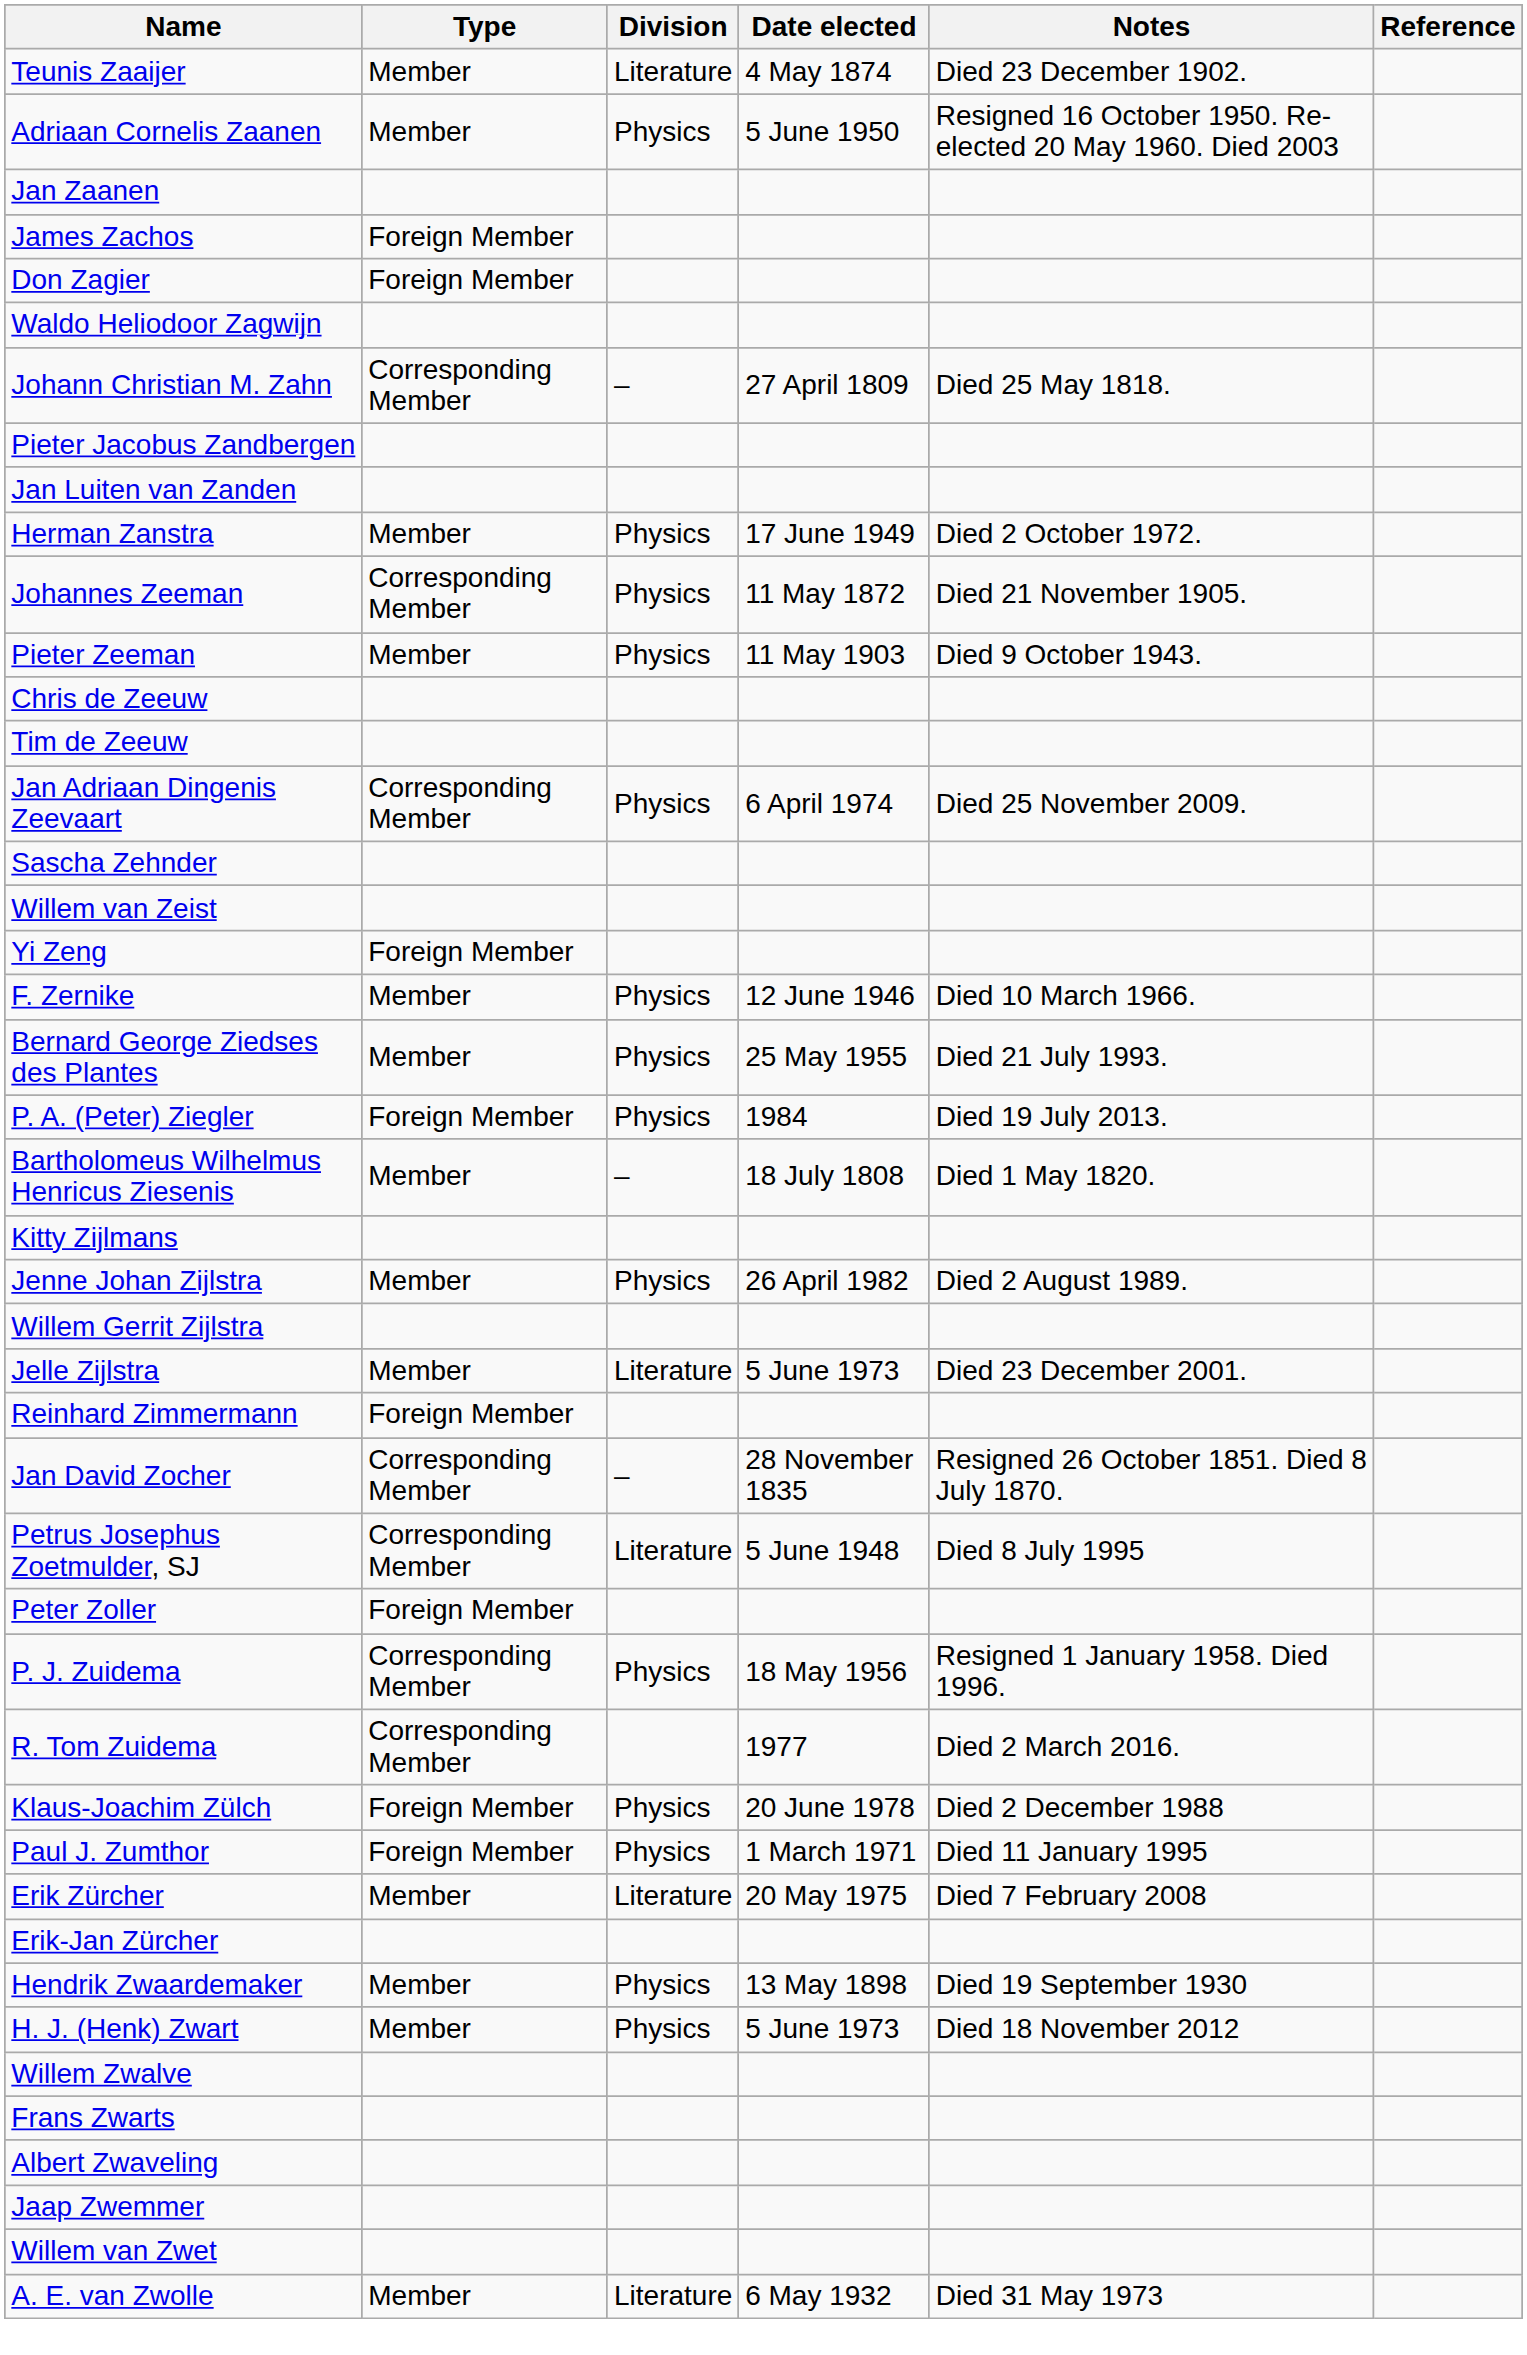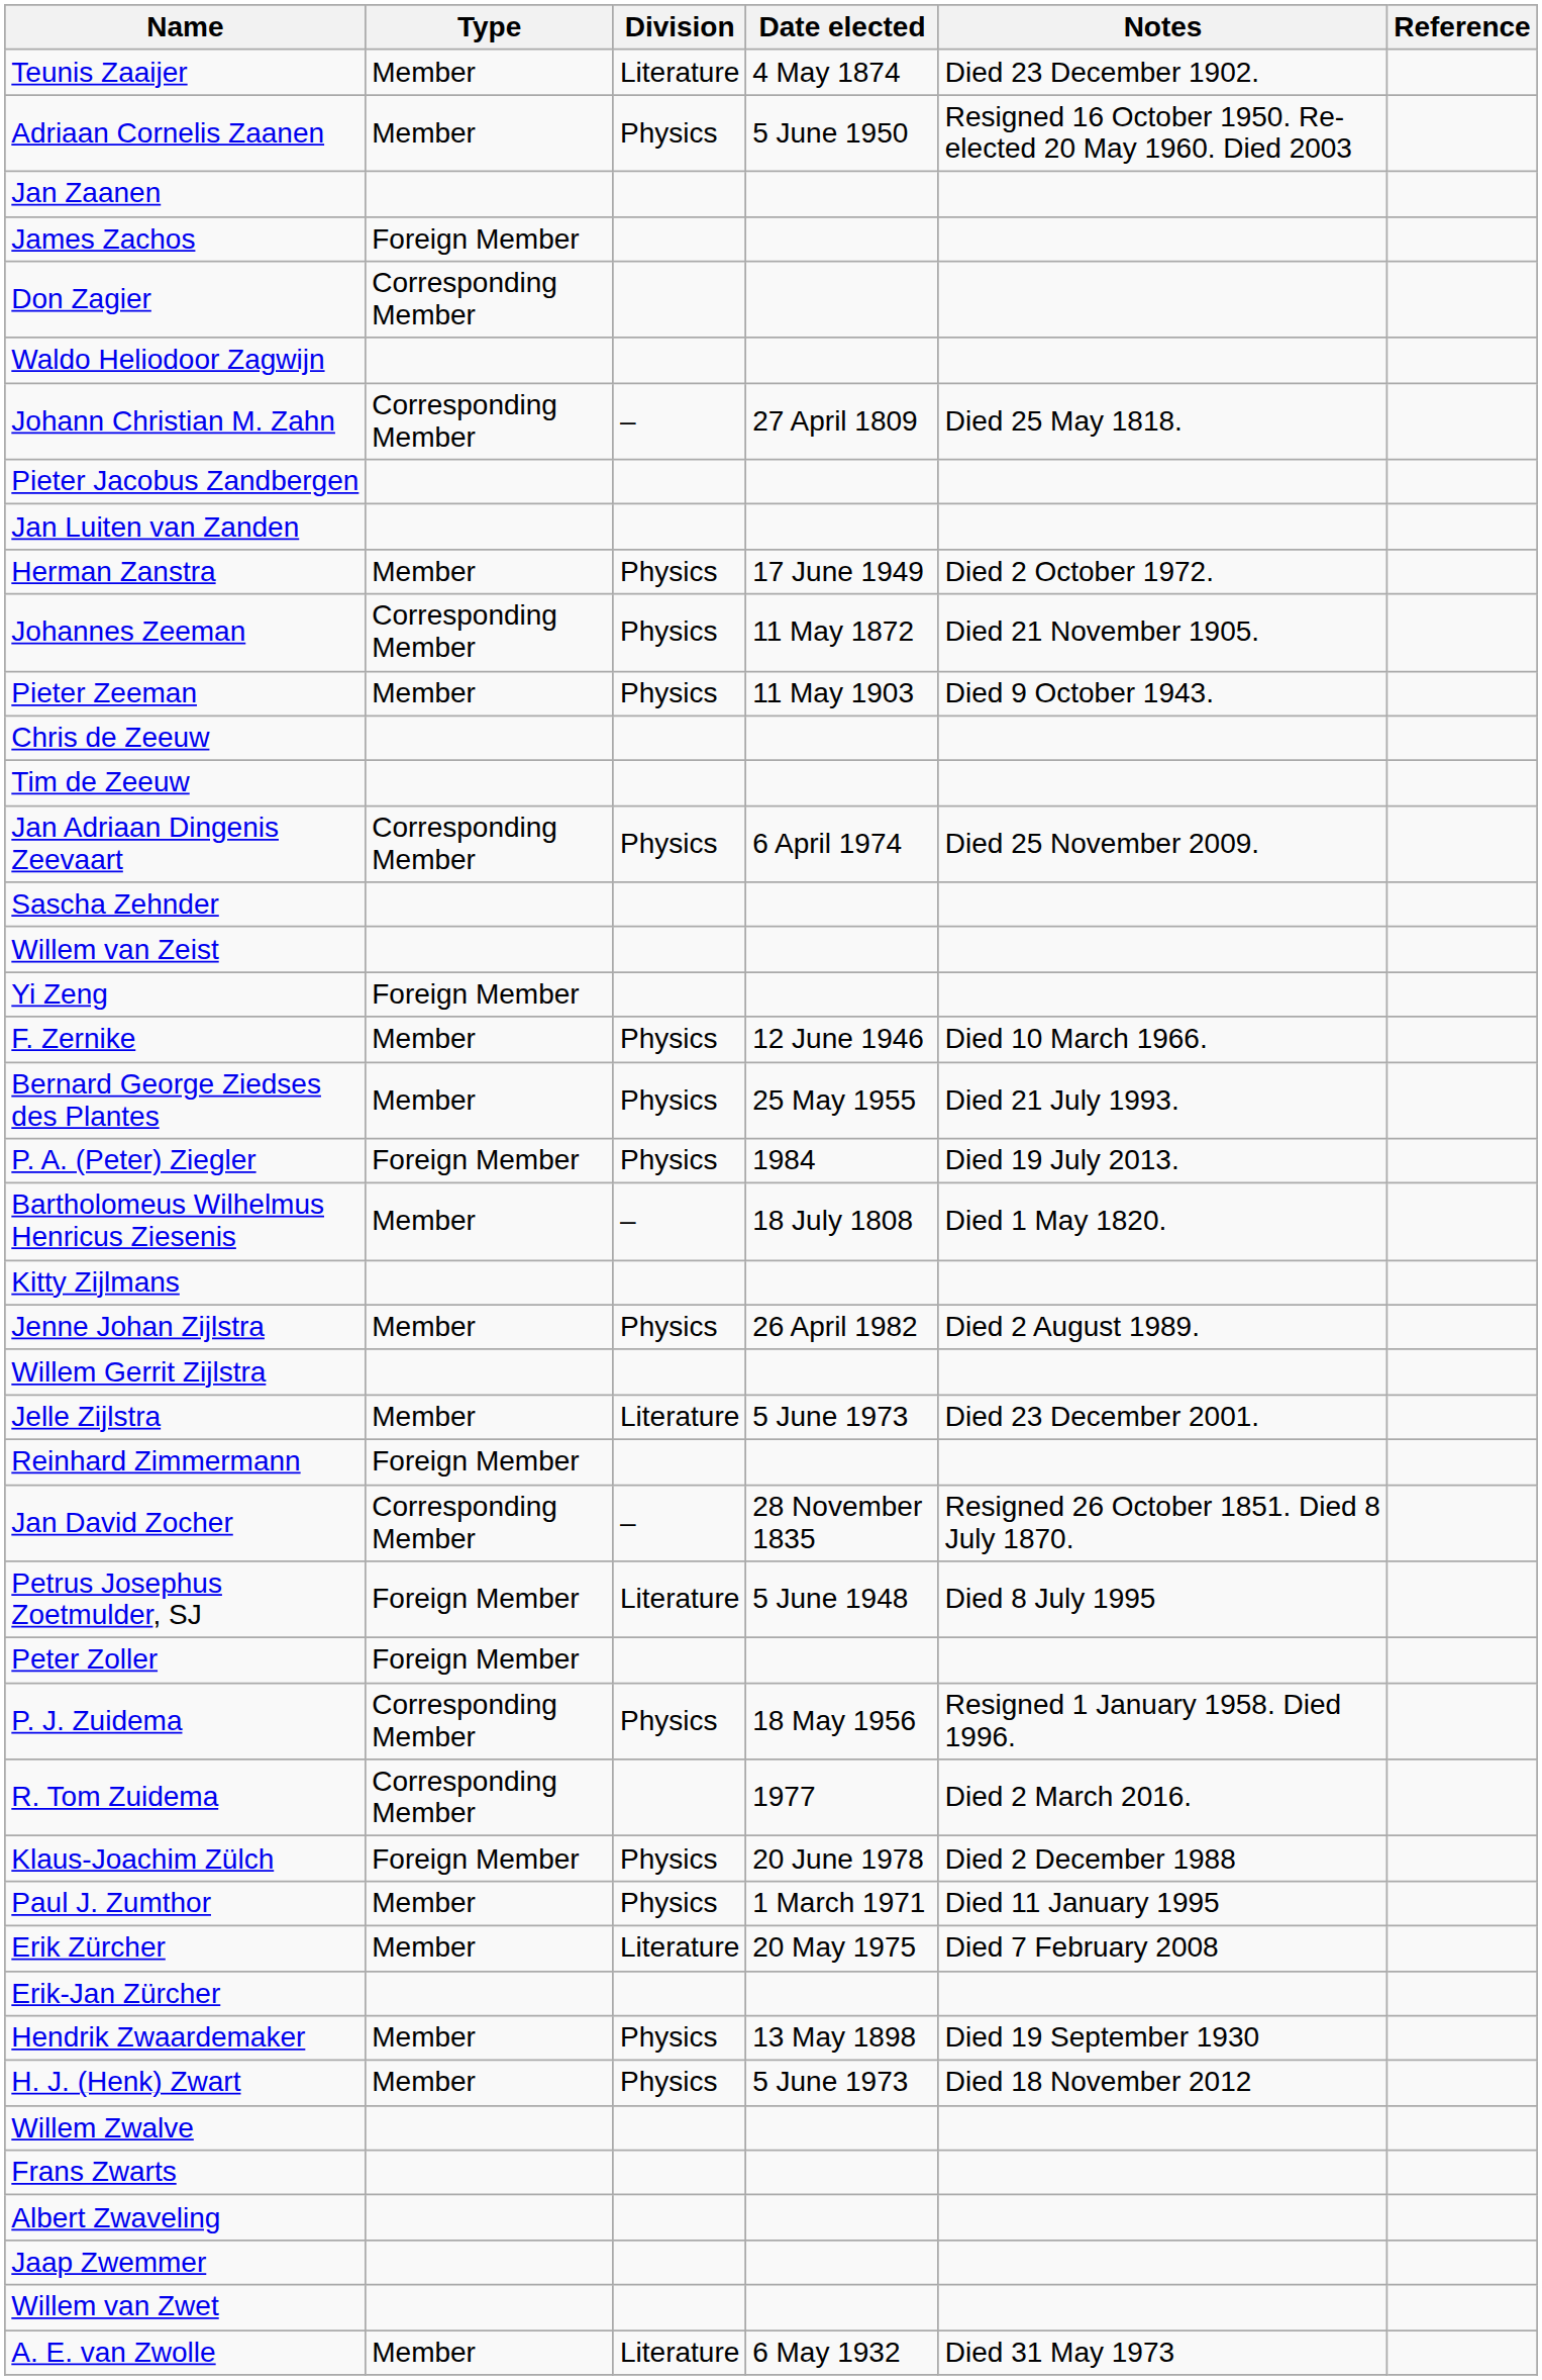Don Zagier | Type: Foreign Member -> Corresponding Member
Petrus Josephus Zoetmulder, SJ | Type: Corresponding Member -> Foreign Member
Paul J. Zumthor | Type: Foreign Member -> Member
